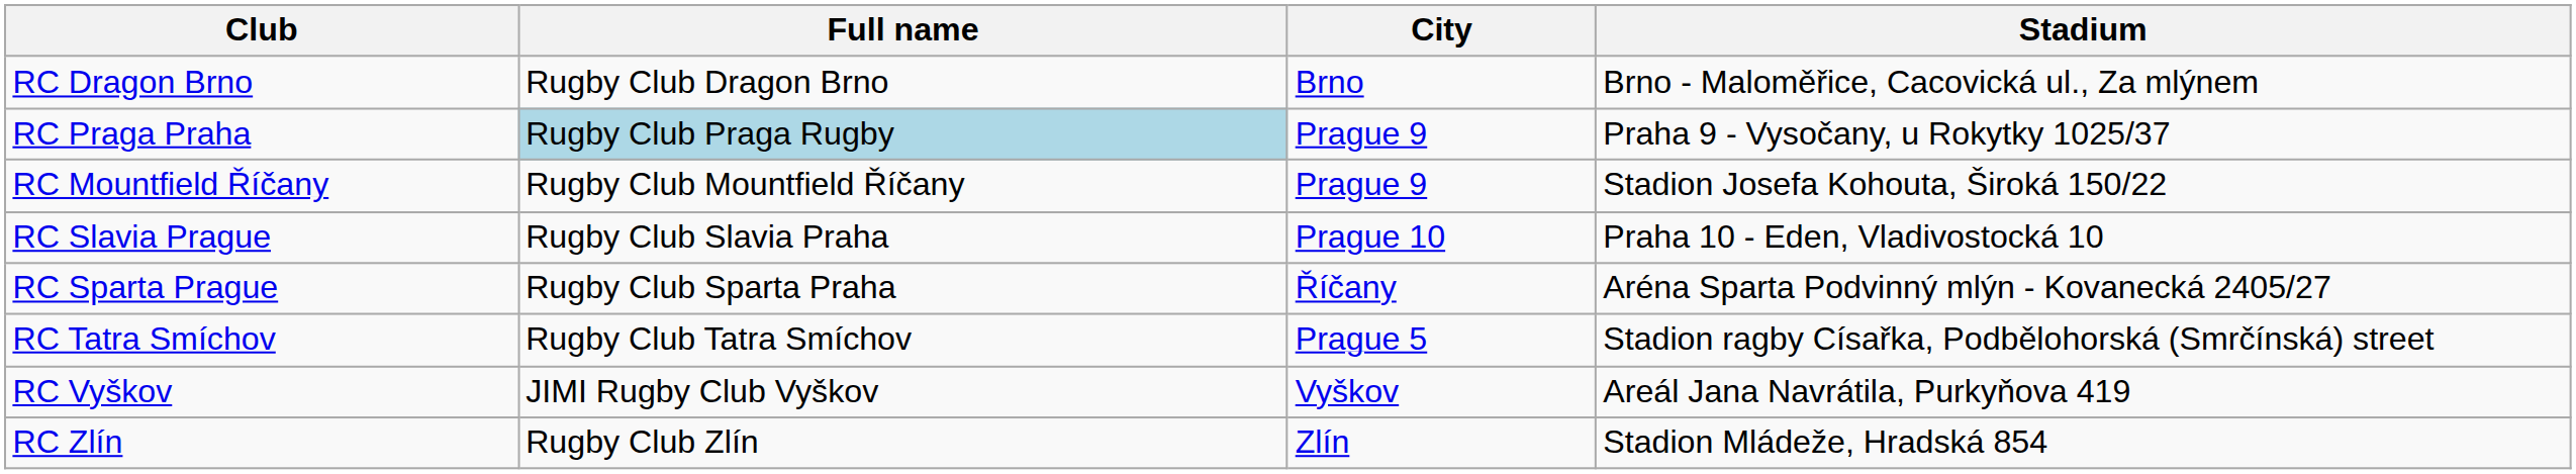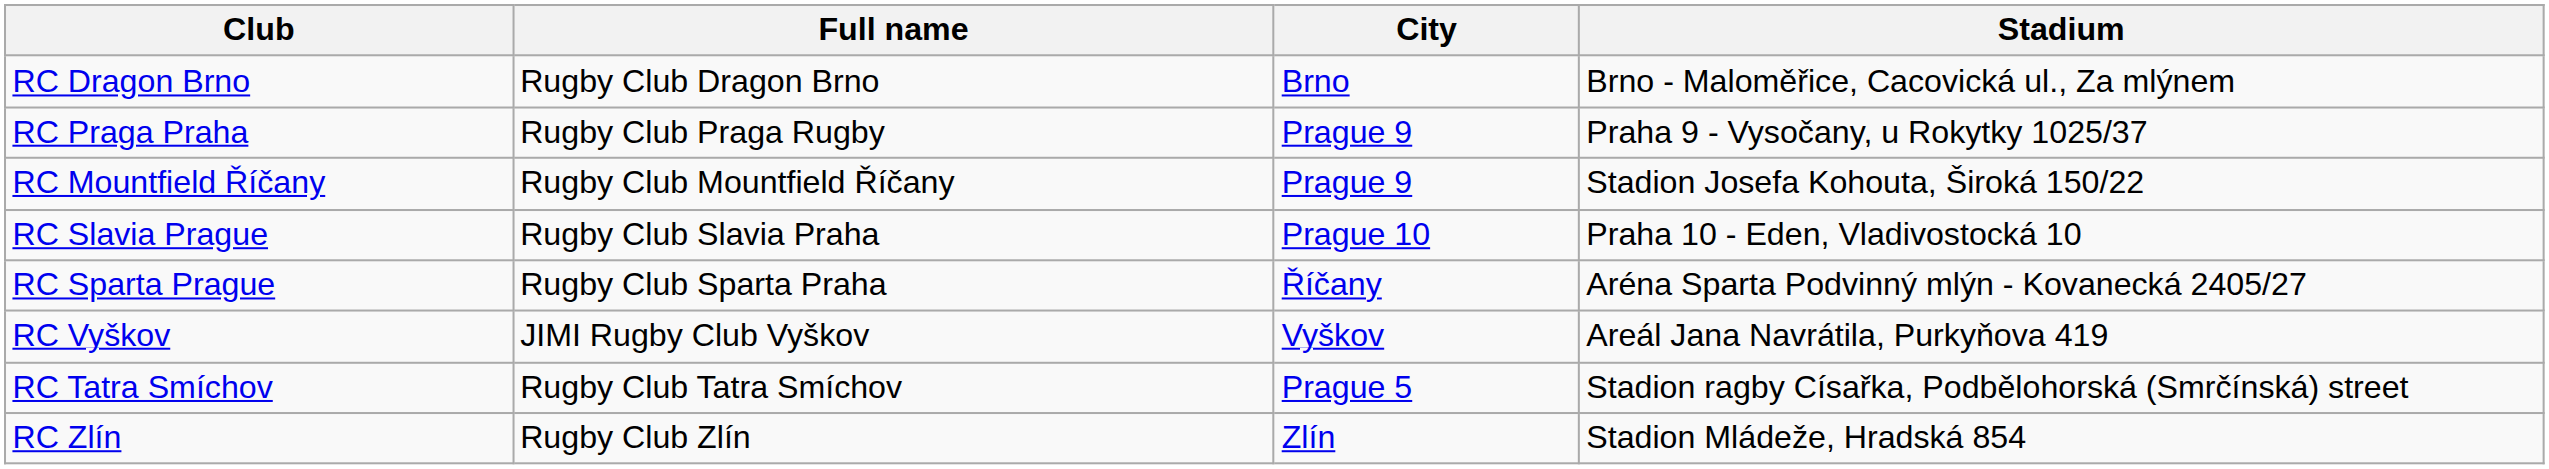RC Praga Praha | Full name: lightblue background -> no background
rows swapped: RC Tatra Smíchov <-> RC Vyškov
